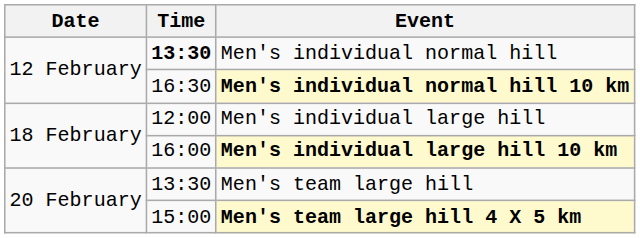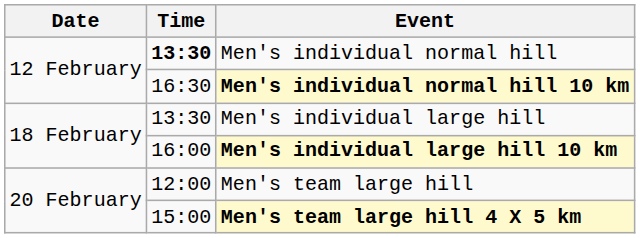Men's individual large hill | Time: 12:00 -> 13:30
Men's team large hill | Time: 13:30 -> 12:00
